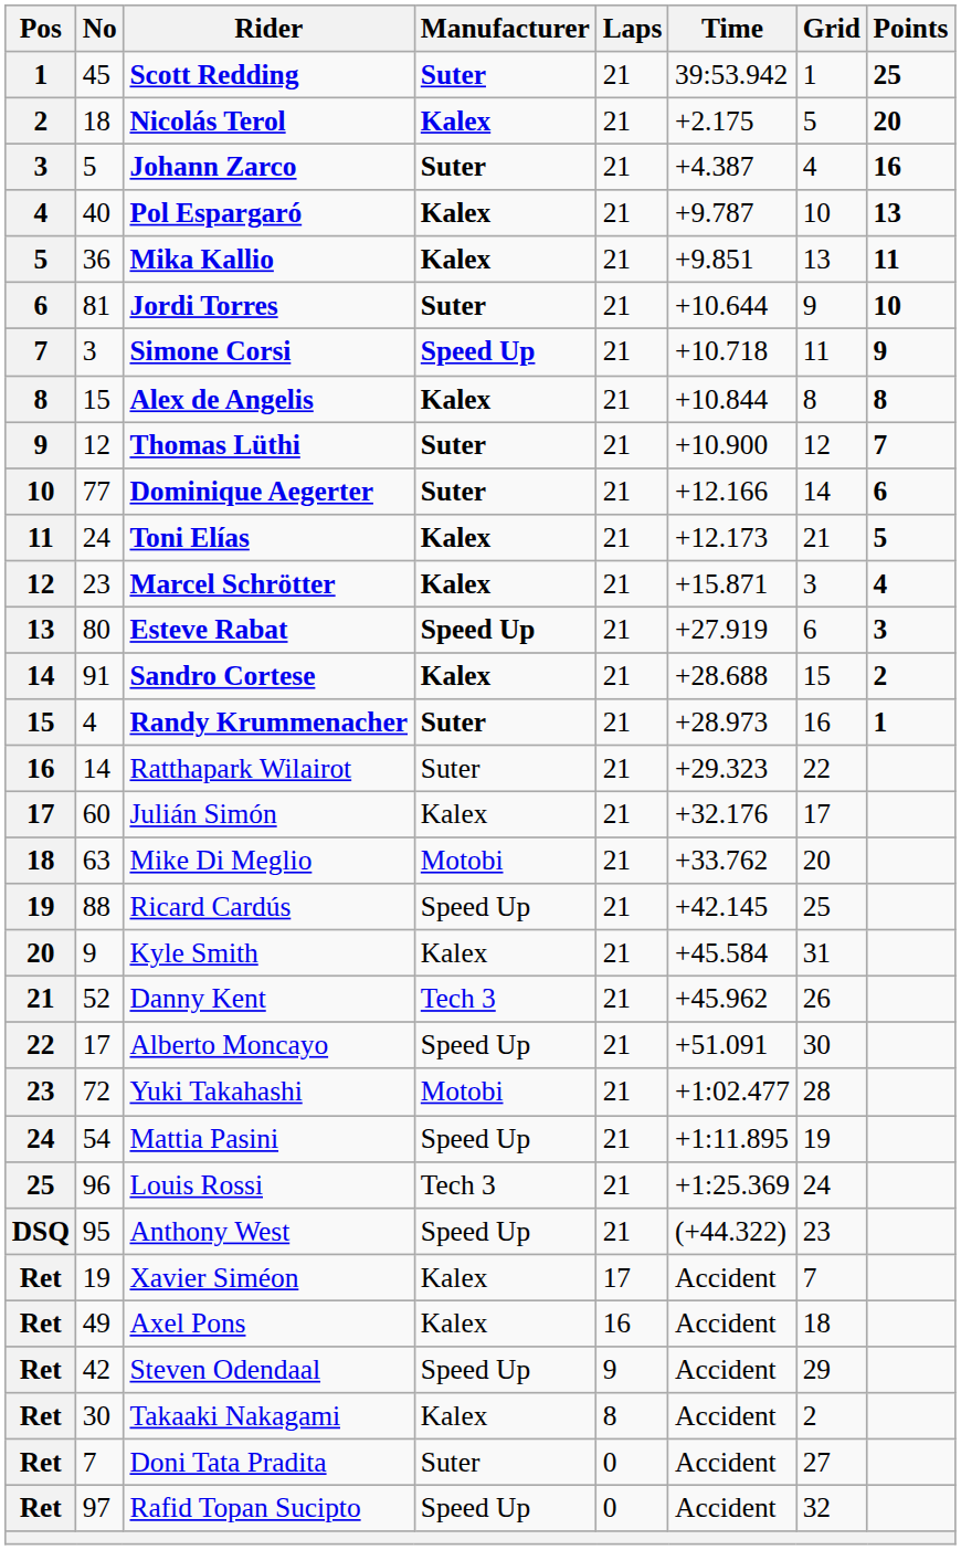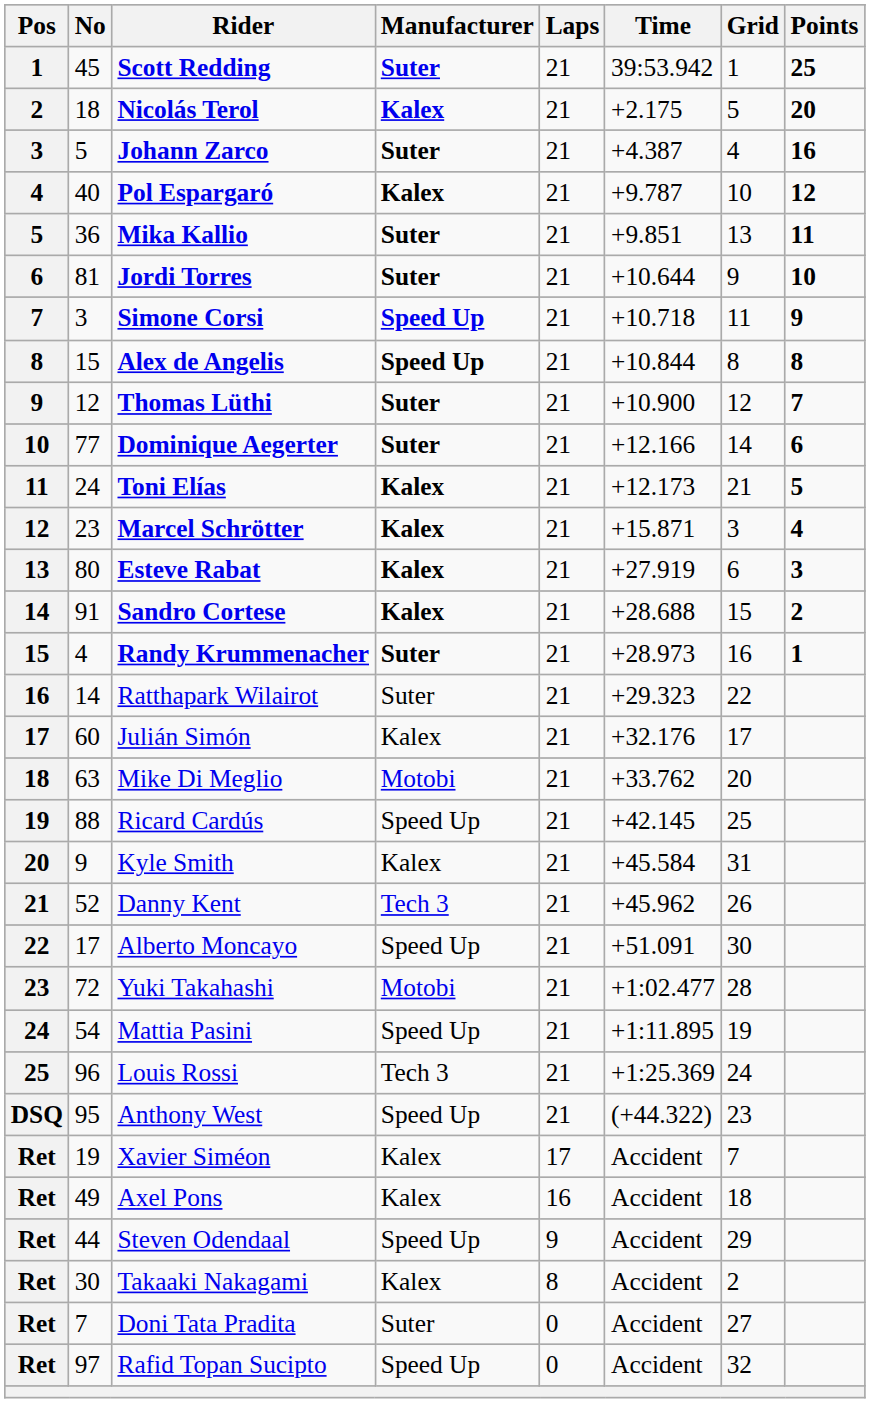Pol Espargaró | Points: 13 -> 12
Mika Kallio | Manufacturer: Kalex -> Suter
Alex de Angelis | Manufacturer: Kalex -> Speed Up
Esteve Rabat | Manufacturer: Speed Up -> Kalex
Steven Odendaal | No: 42 -> 44
